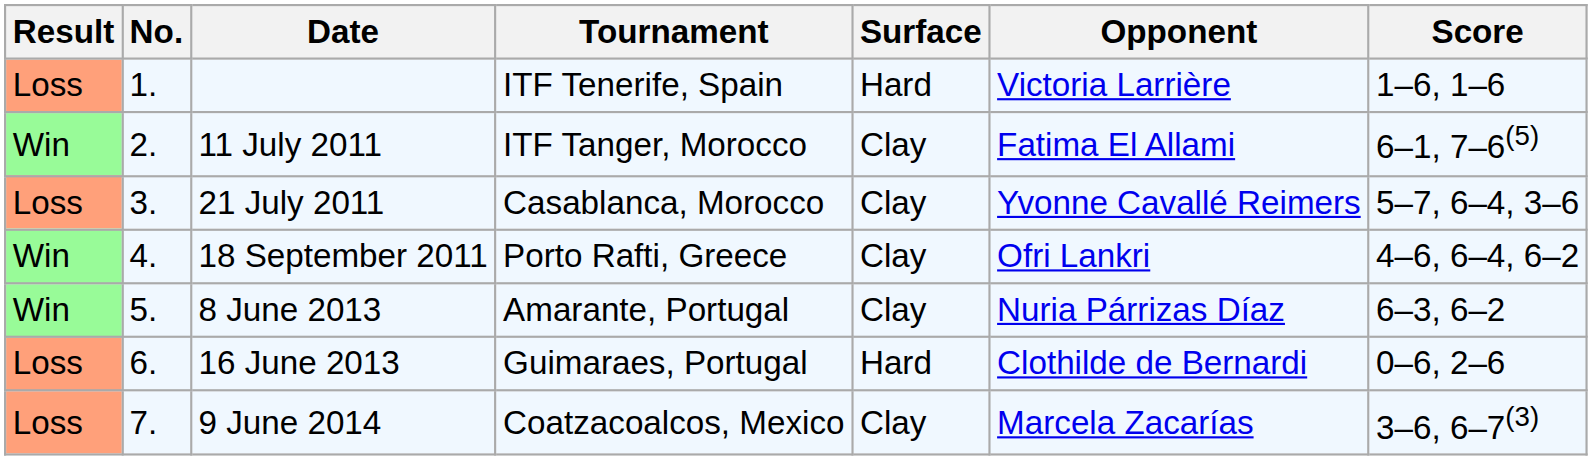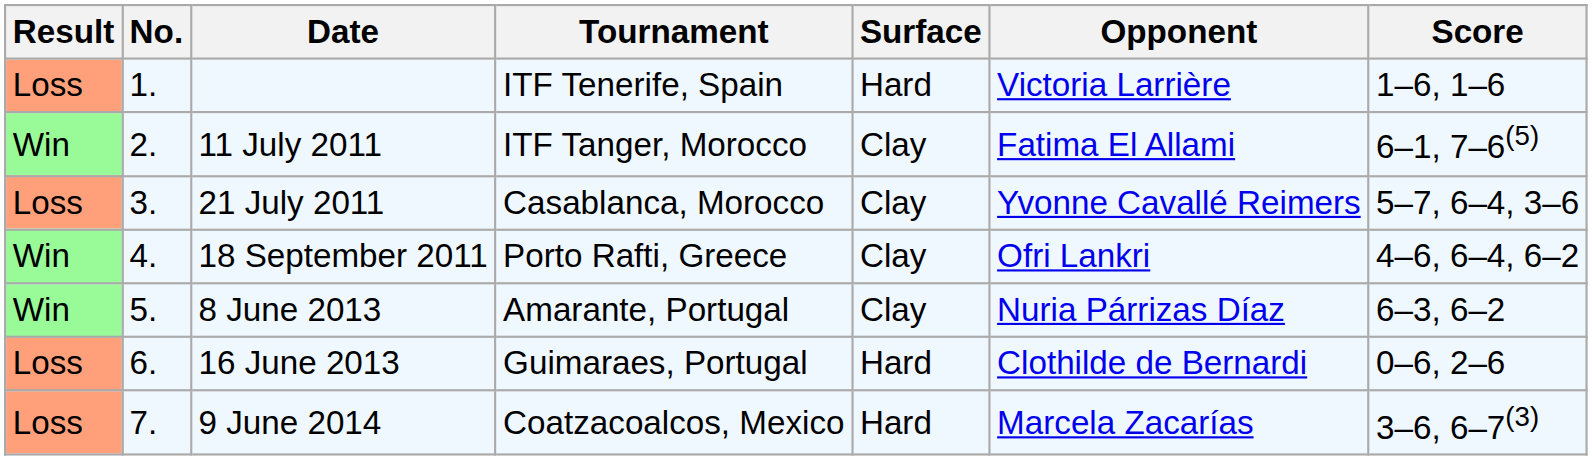9 June 2014 | Surface: Clay -> Hard
